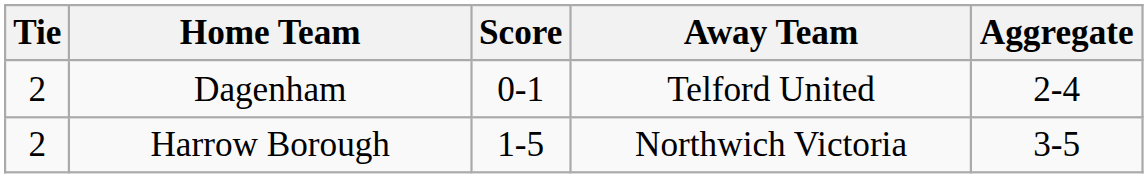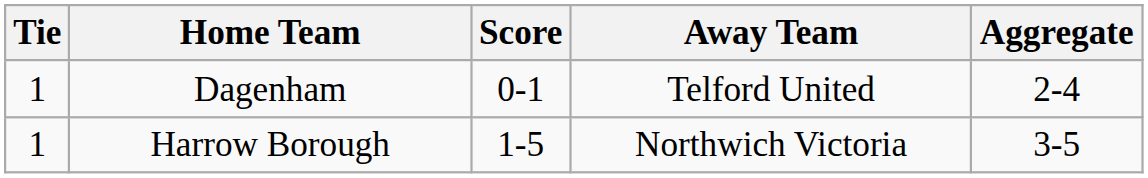Dagenham | Tie: 2 -> 1
Harrow Borough | Tie: 2 -> 1
